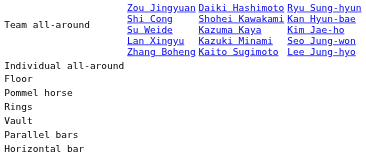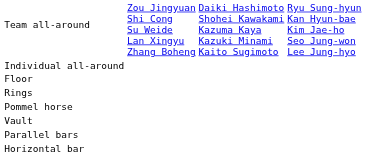rows swapped: Pommel horse <-> Rings
